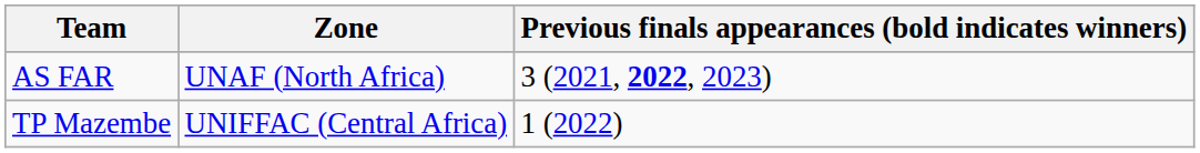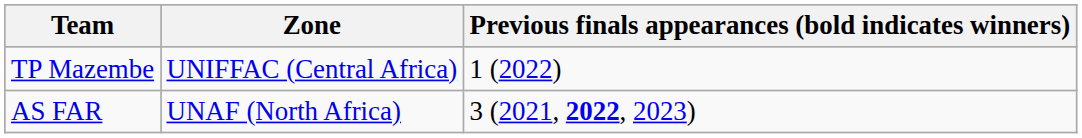rows swapped: AS FAR <-> TP Mazembe
